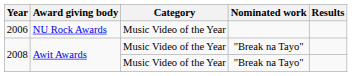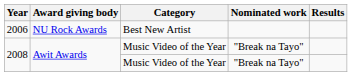2006 | Category: Music Video of the Year -> Best New Artist
